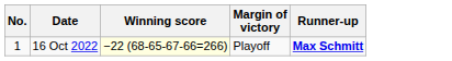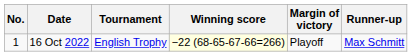+ column: Tournament | English Trophy
16 Oct 2022 | Runner-up: bold -> normal
